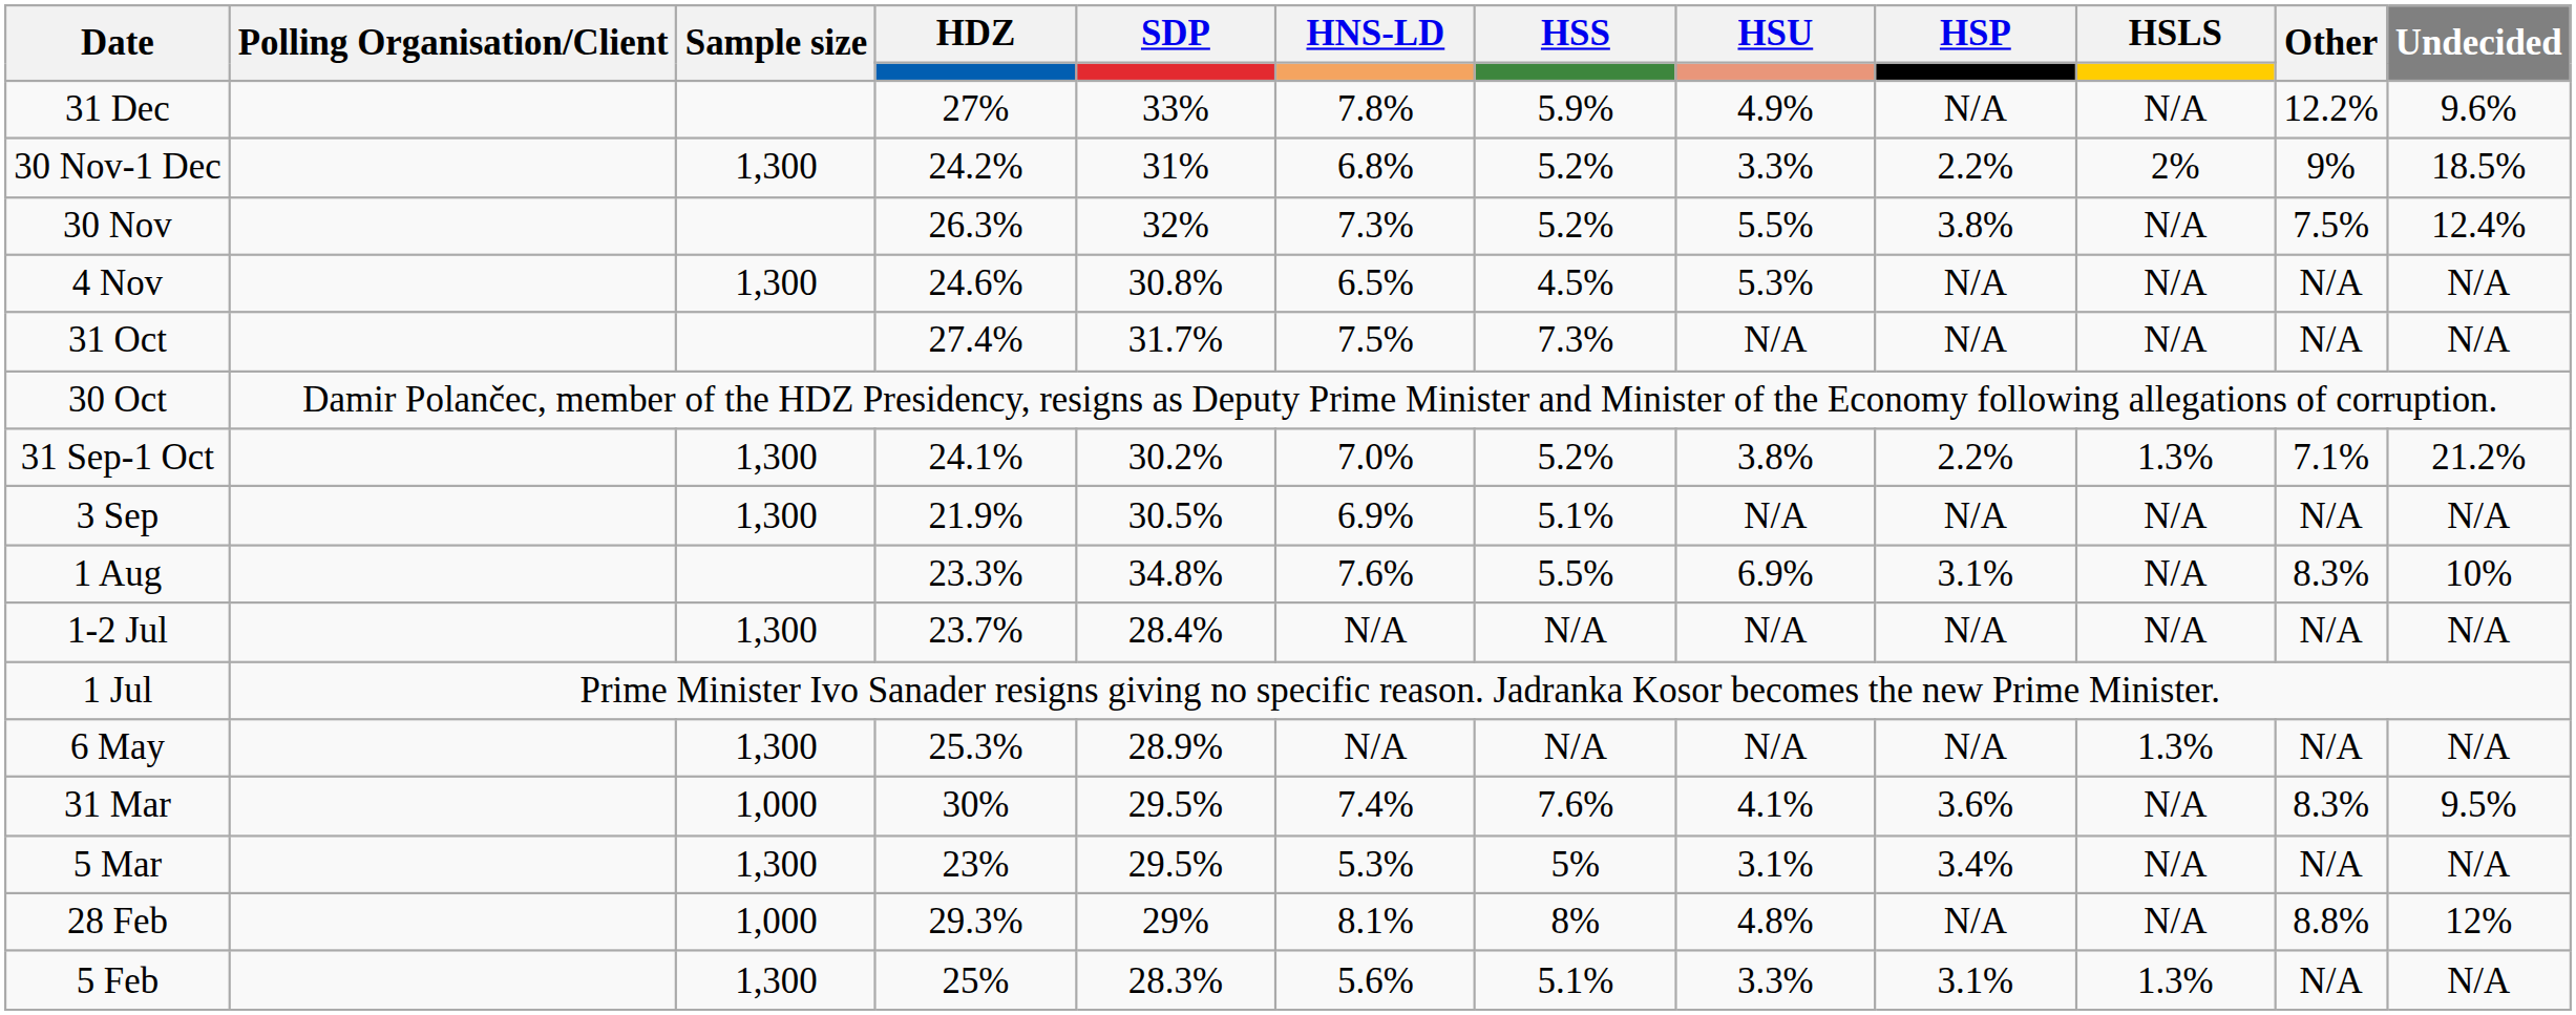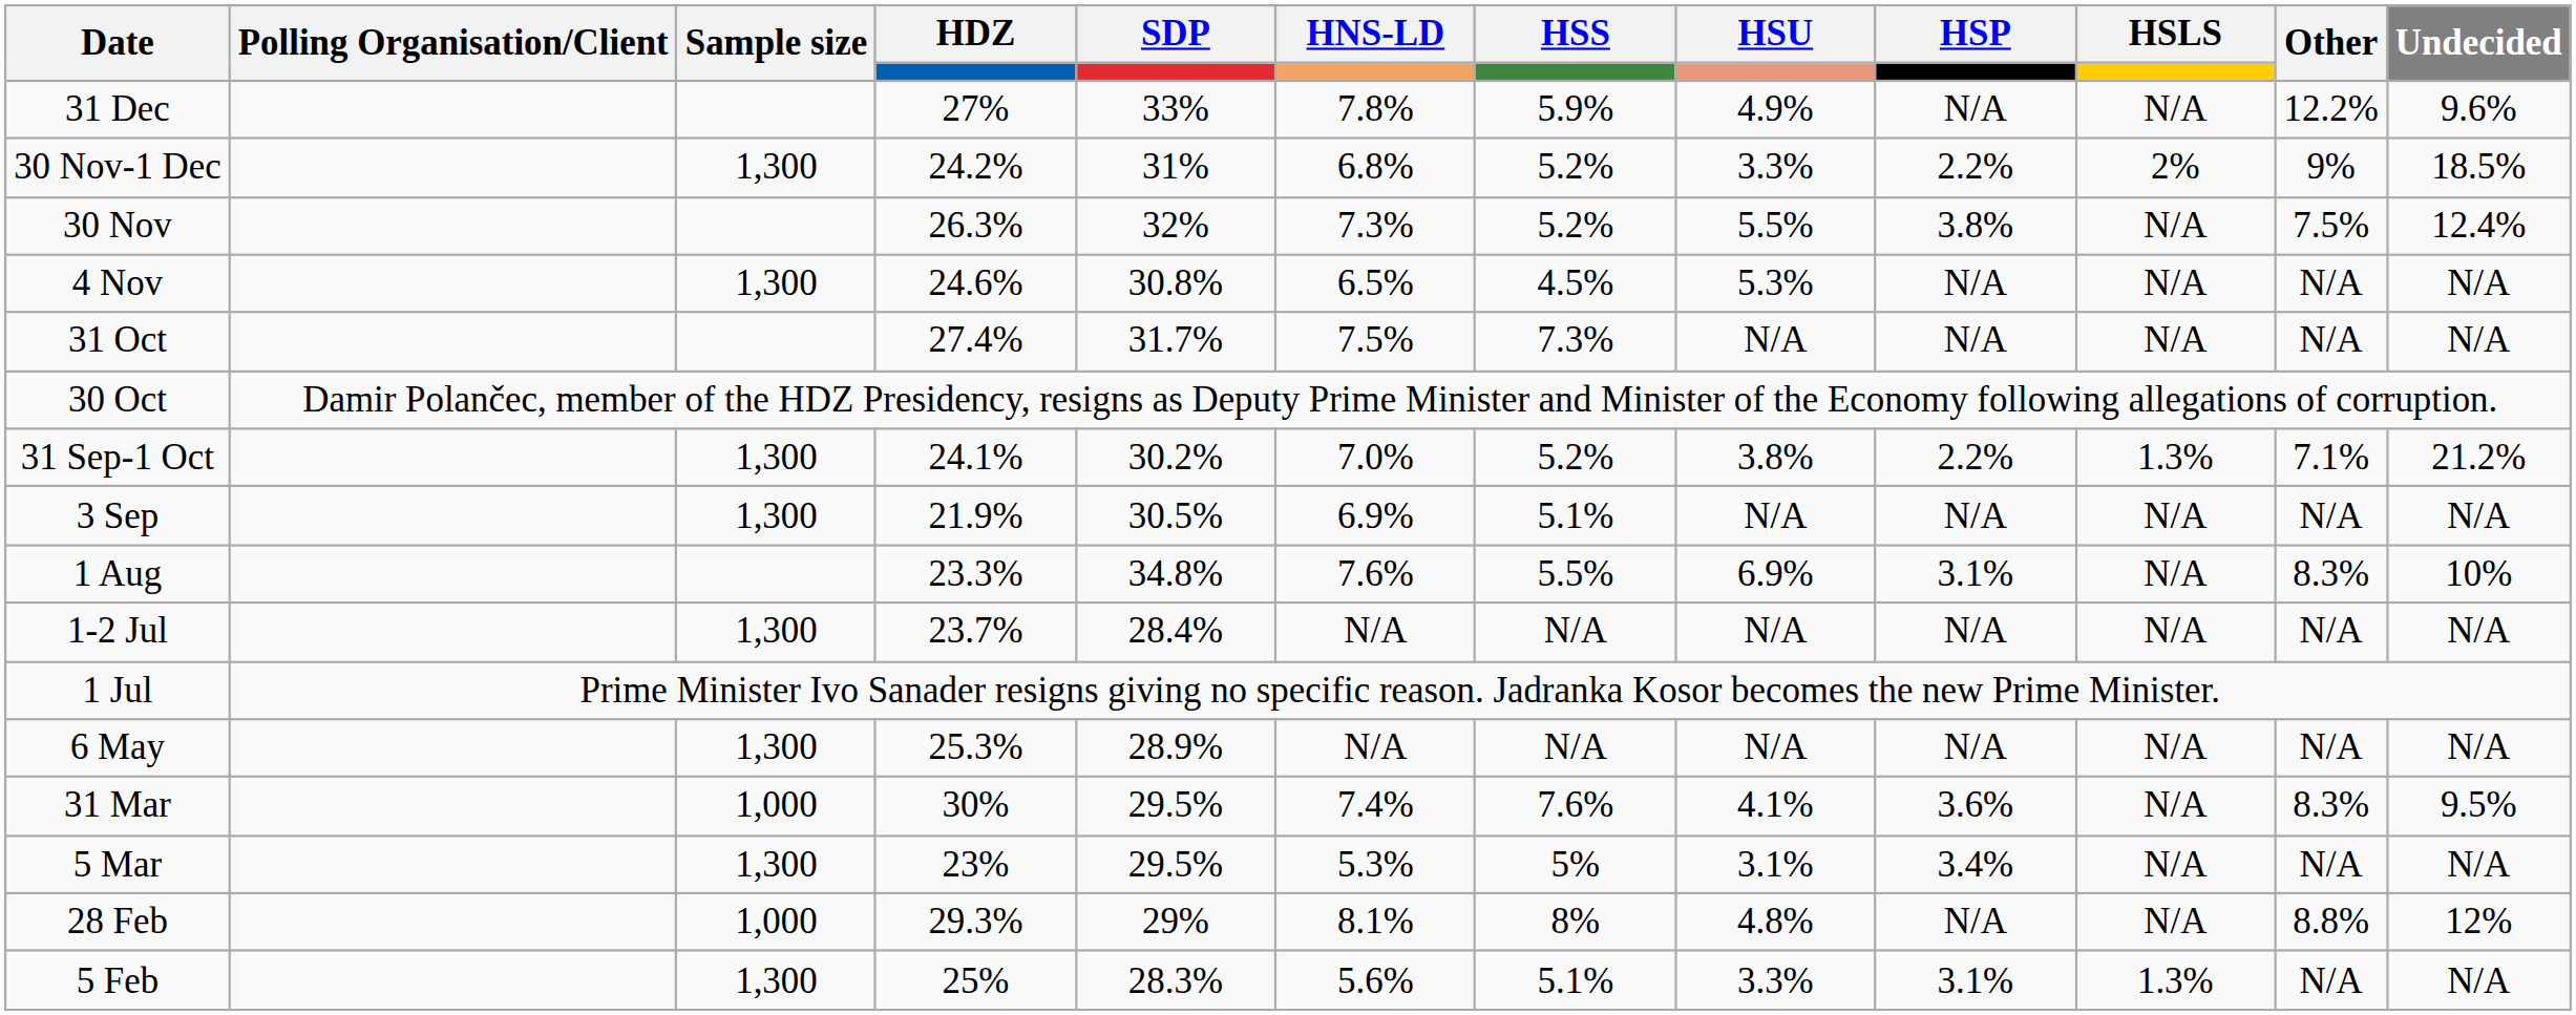6 May | HSLS: 1.3% -> N/A
